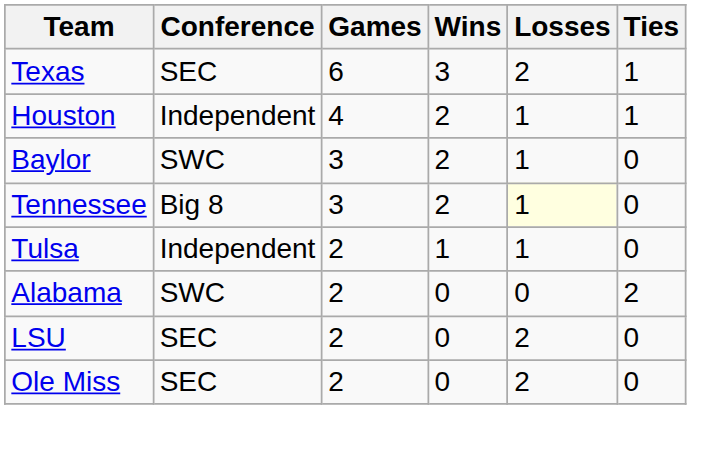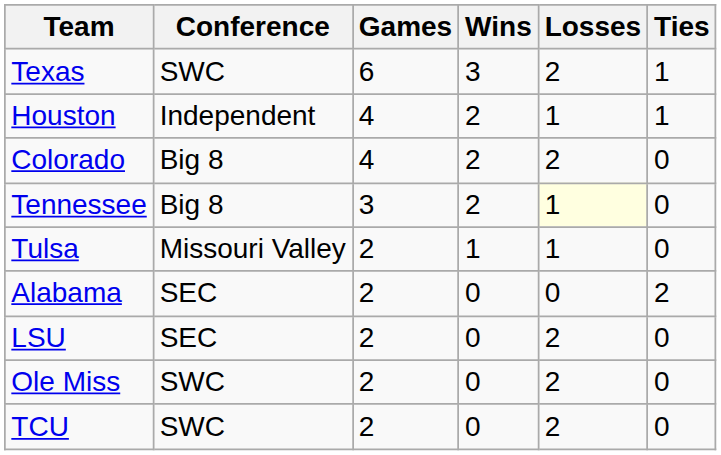Texas | Conference: SEC -> SWC
+ row: Colorado | Big 8 | 4 | 2 | 2 | 0
- row: Baylor | SWC | 3 | 2 | 1 | 0
Tulsa | Conference: Independent -> Missouri Valley
Alabama | Conference: SWC -> SEC
Ole Miss | Conference: SEC -> SWC
+ row: TCU | SWC | 2 | 0 | 2 | 0
